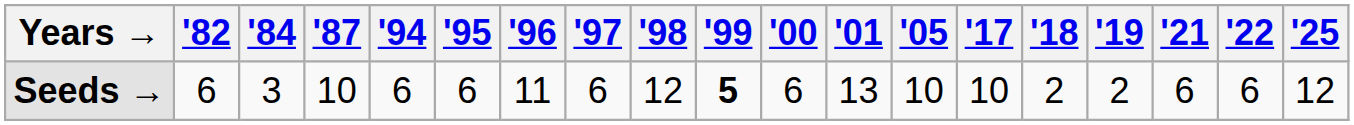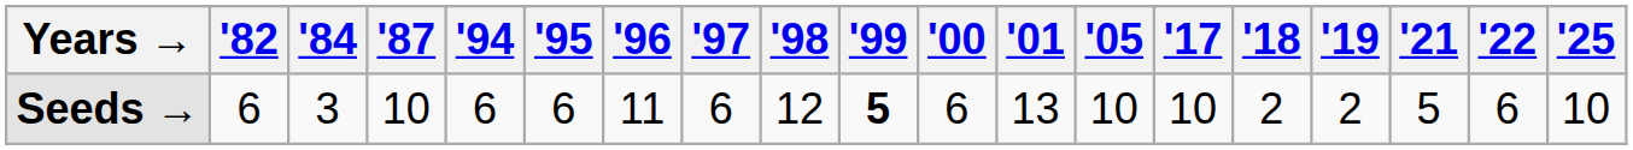Seeds → | '21: 6 -> 5
Seeds → | '25: 12 -> 10
